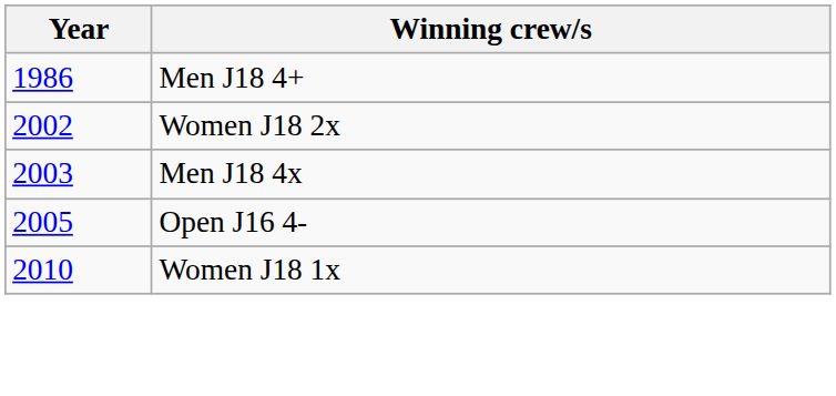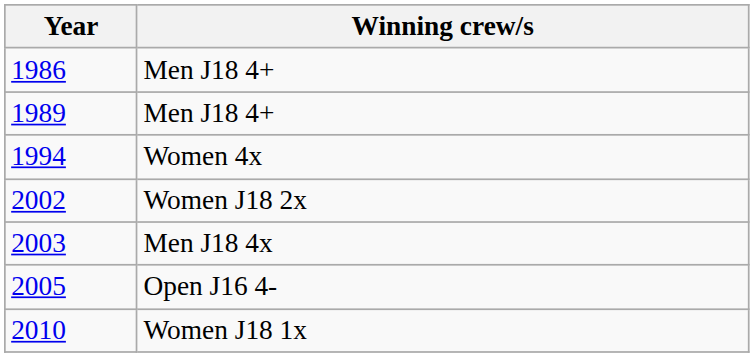+ row: 1989 | Men J18 4+
+ row: 1994 | Women 4x
